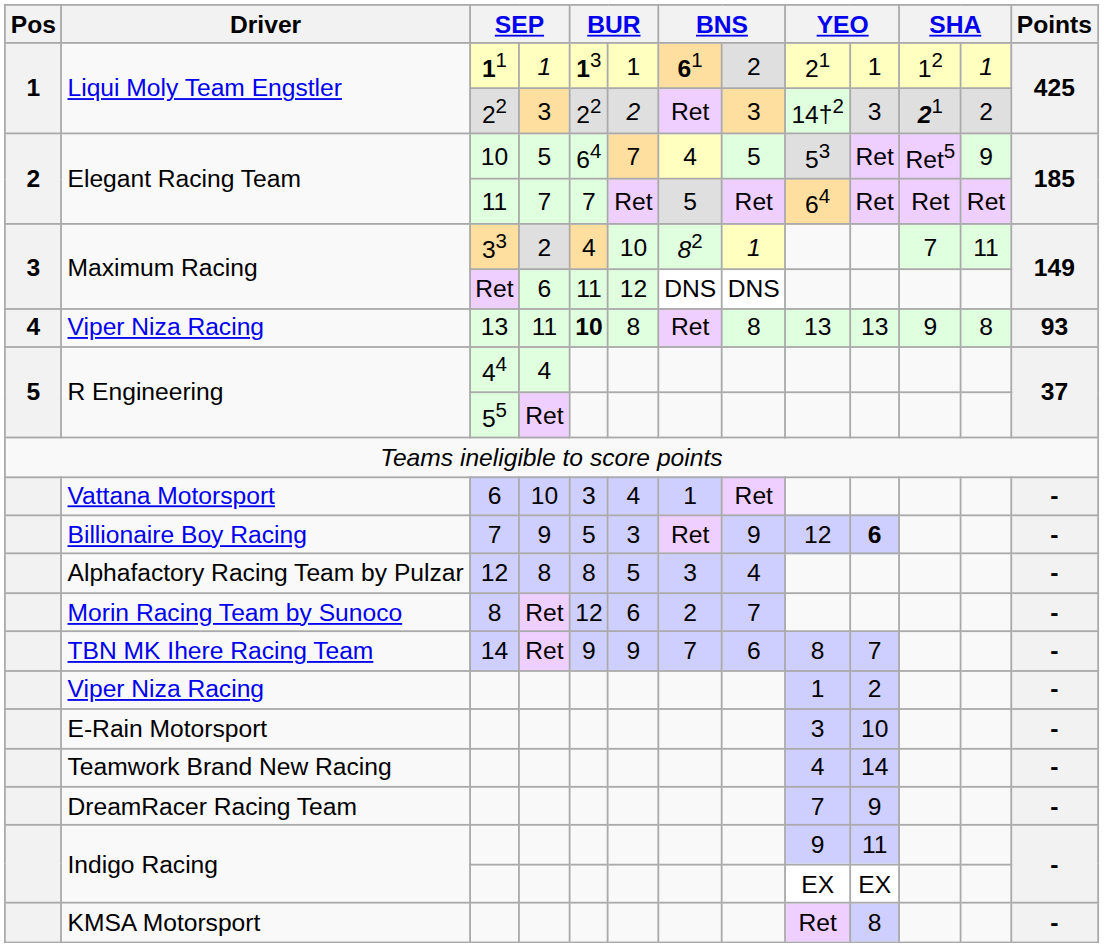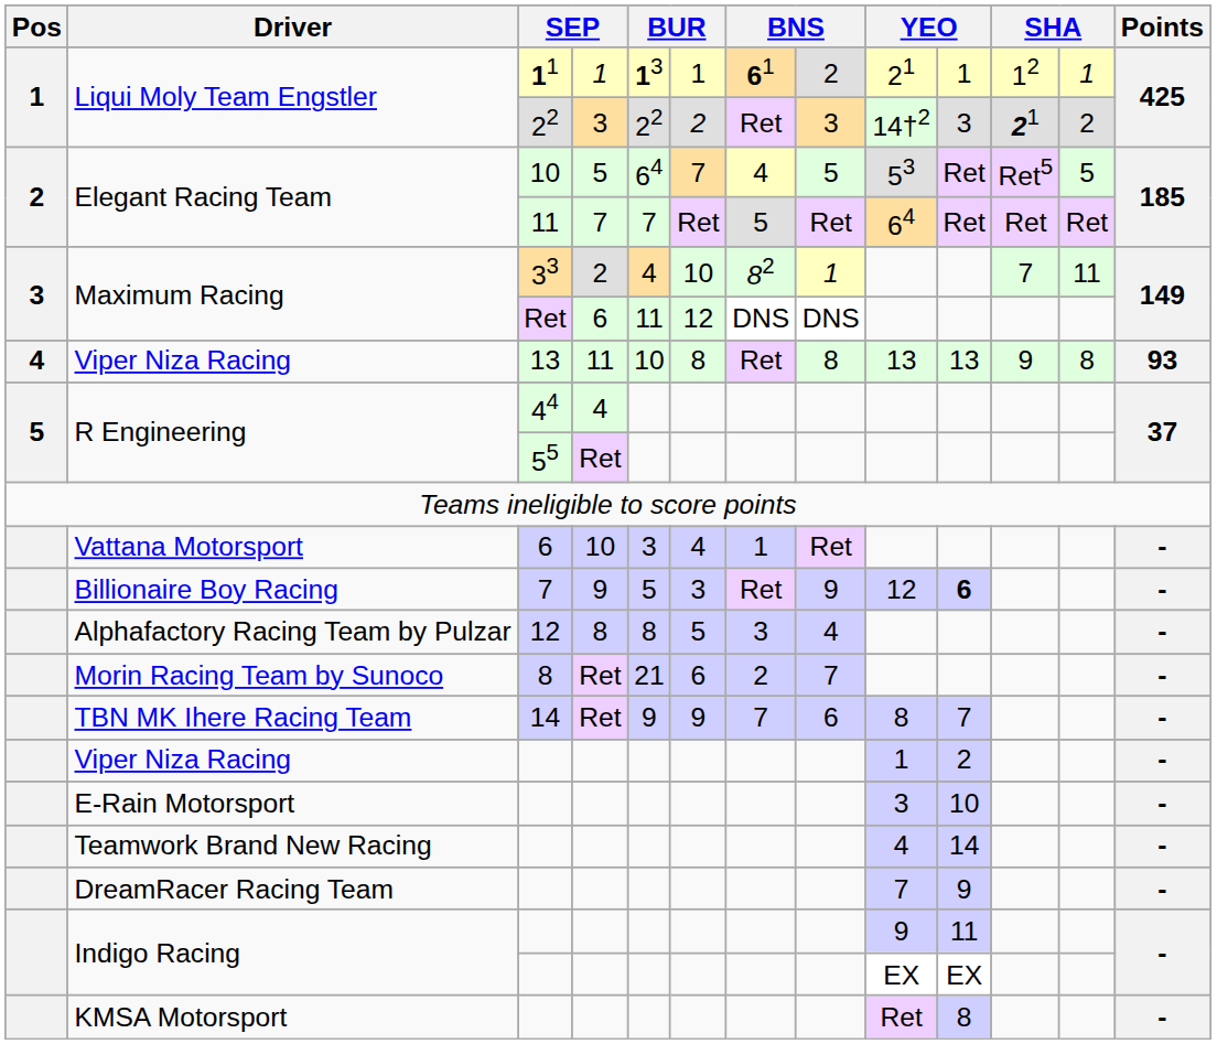Elegant Racing Team / 10 | column 12: 9 -> 5
Viper Niza Racing / 13 | column 5: bold -> normal
Morin Racing Team by Sunoco | column 5: 12 -> 21
